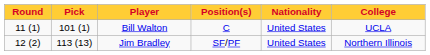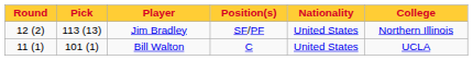rows swapped: Bill Walton <-> Jim Bradley
